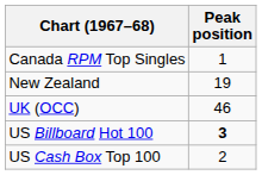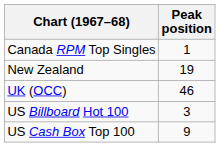US Billboard Hot 100 | Peak position: bold -> normal
US Cash Box Top 100 | Peak position: 2 -> 9
